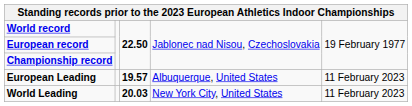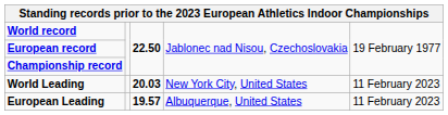rows swapped: World Leading <-> European Leading
